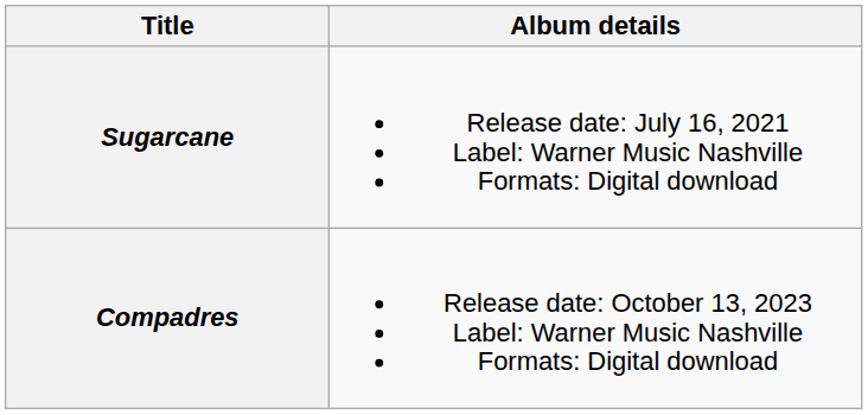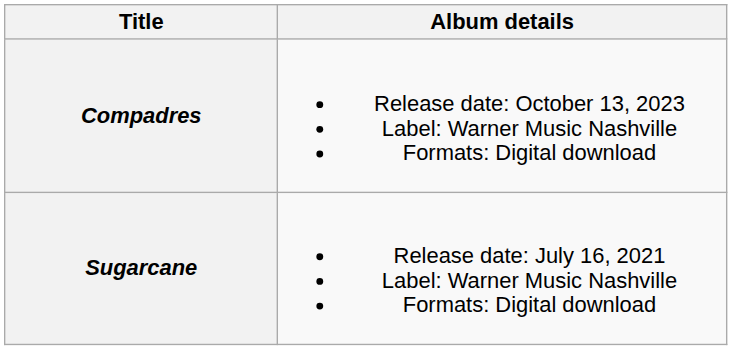rows swapped: Sugarcane <-> Compadres
